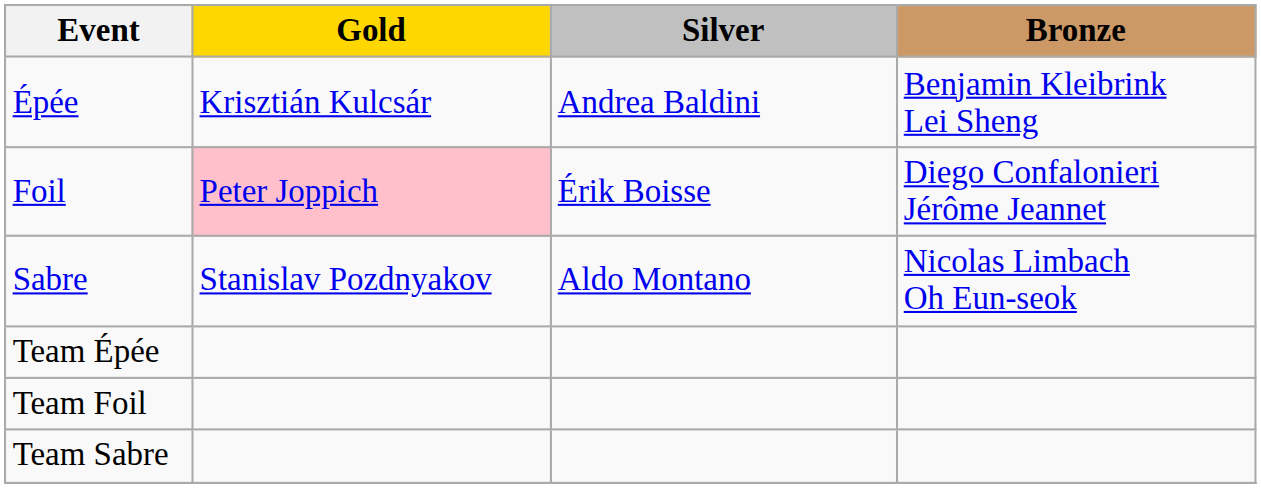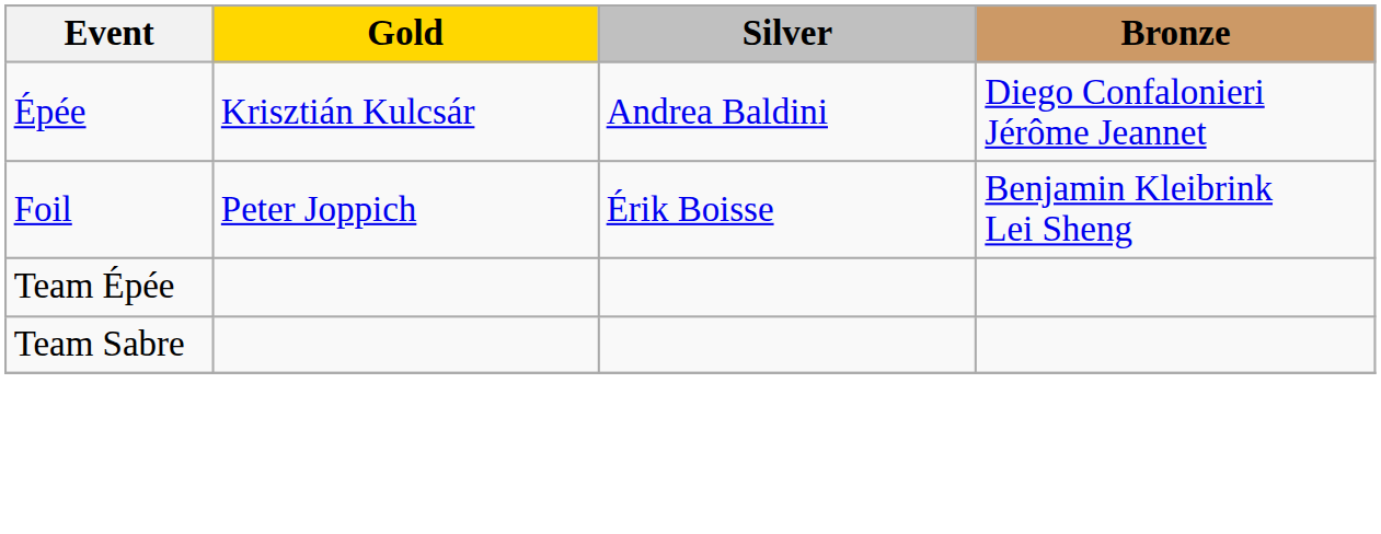Épée | Bronze: Benjamin Kleibrink Lei Sheng -> Diego Confalonieri Jérôme Jeannet
Foil | Gold: pink background -> no background
Foil | Bronze: Diego Confalonieri Jérôme Jeannet -> Benjamin Kleibrink Lei Sheng
- row: Sabre | Stanislav Pozdnyakov | Aldo Montano | Nicolas Limbach Oh Eun-seok
- row: Team Foil
